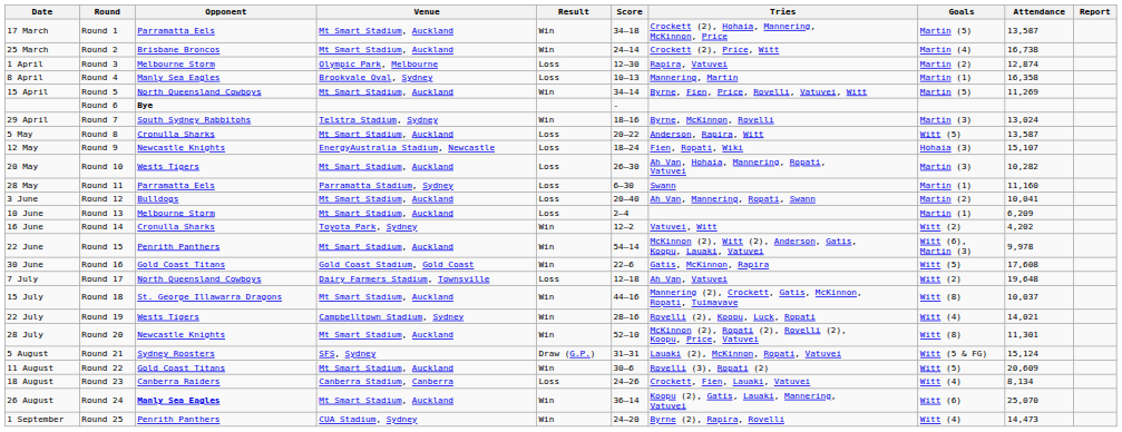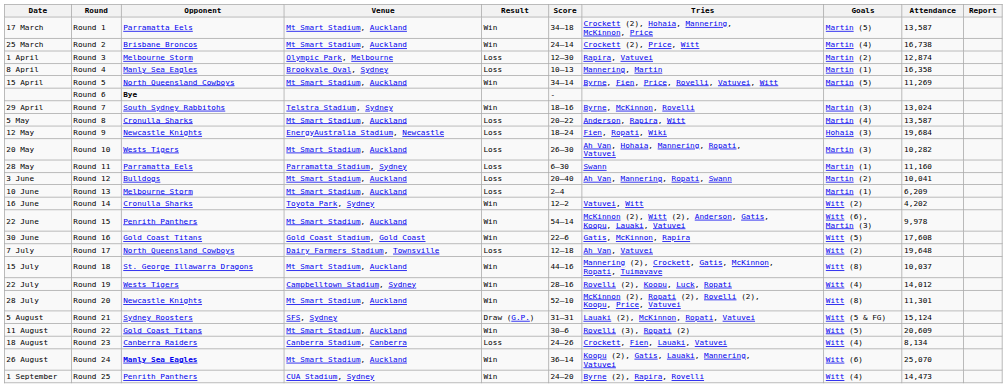5 May | Goals: Witt (5) -> Martin (4)
12 May | Attendance: 15,107 -> 19,684
22 July | Attendance: 14,021 -> 14,012
